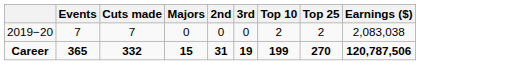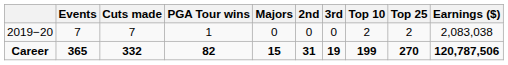+ column: PGA Tour wins | 1 | 82
